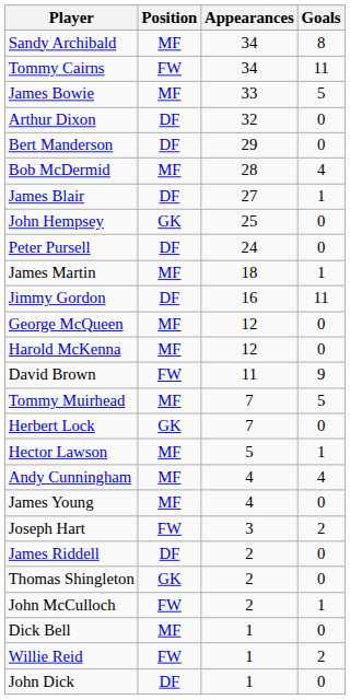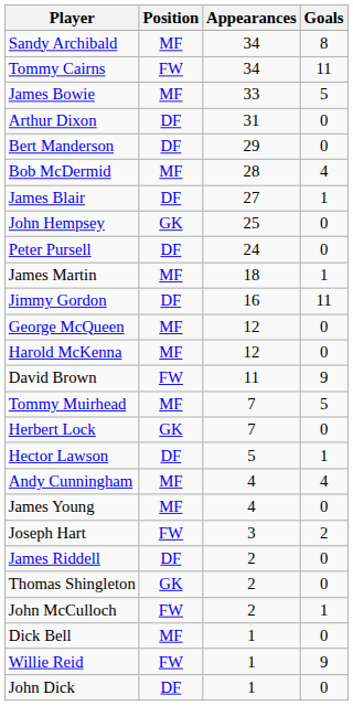Arthur Dixon | Appearances: 32 -> 31
Hector Lawson | Position: MF -> DF
Willie Reid | Goals: 2 -> 9
